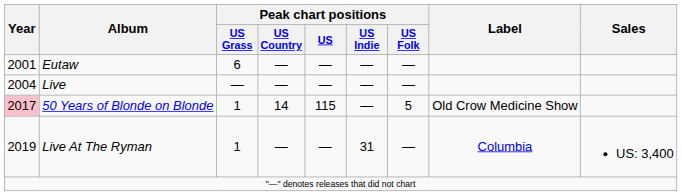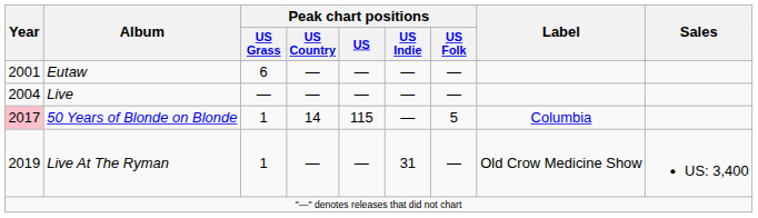50 Years of Blonde on Blonde | Label: Old Crow Medicine Show -> Columbia
Live At The Ryman | Label: Columbia -> Old Crow Medicine Show
